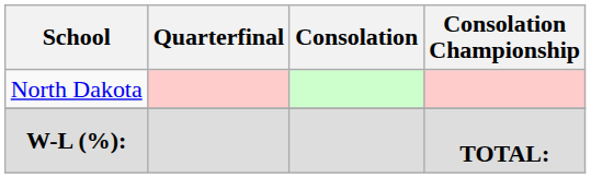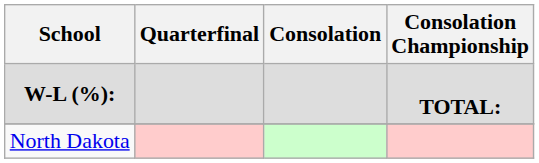rows swapped: North Dakota <-> W-L (%):
